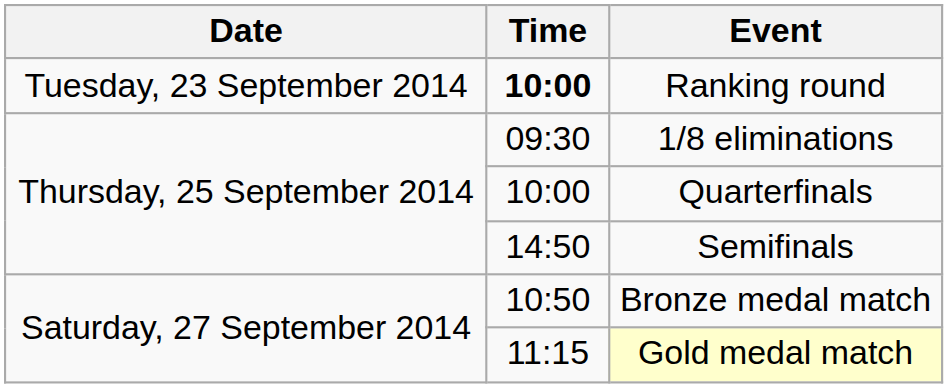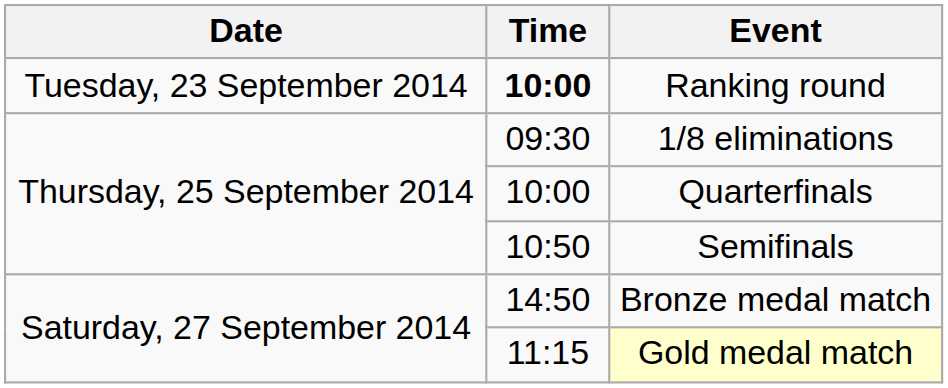Semifinals | Time: 14:50 -> 10:50
Bronze medal match | Time: 10:50 -> 14:50
